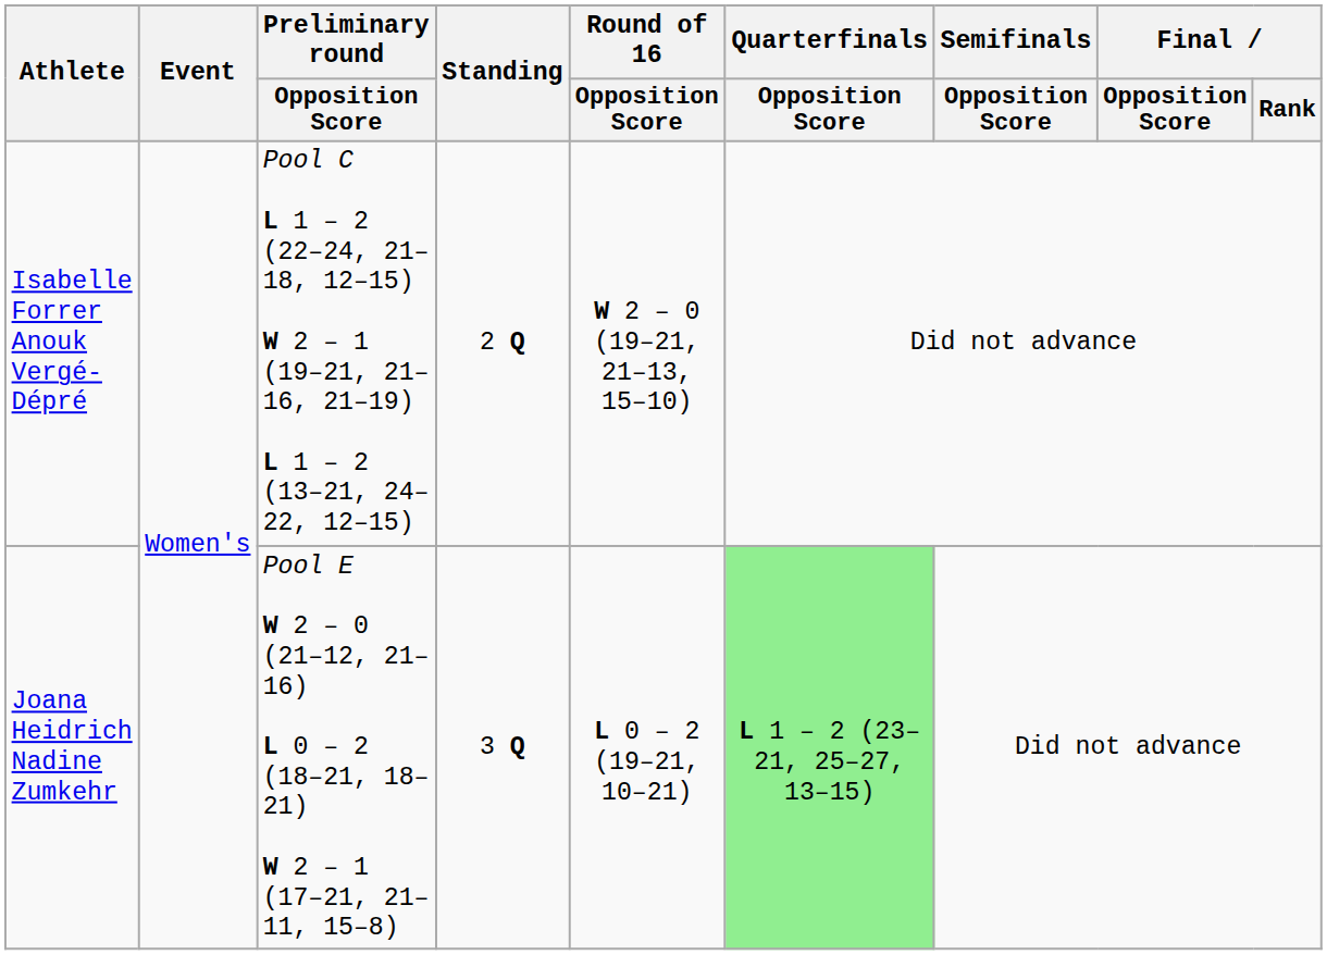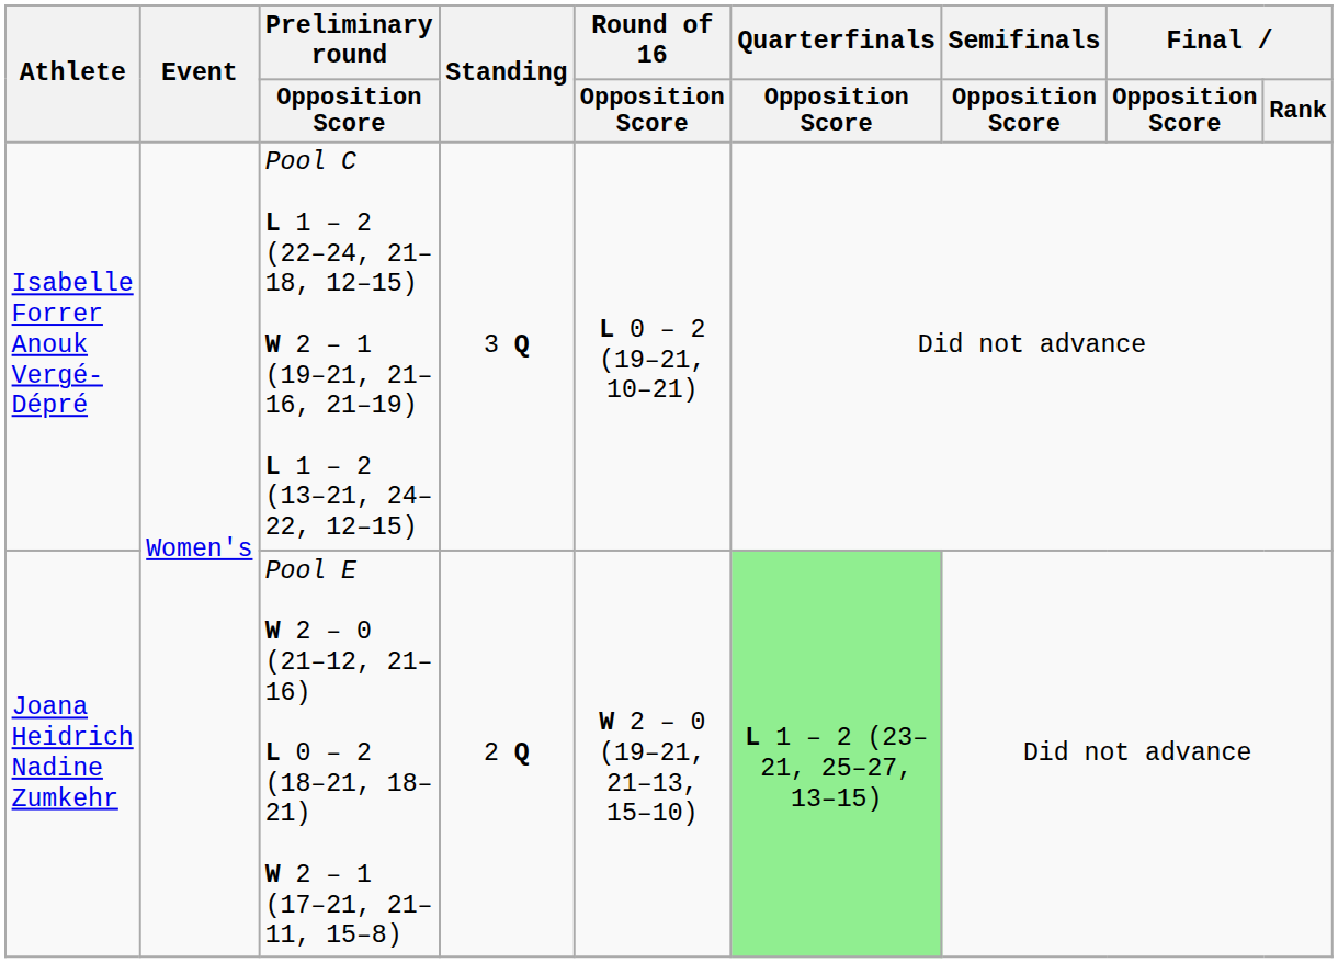Isabelle Forrer Anouk Vergé-Dépré | Standing: 2 Q -> 3 Q
Isabelle Forrer Anouk Vergé-Dépré | Round of 16 / Opposition Score: W 2 – 0 (19–21, 21–13, 15–10) -> L 0 – 2 (19–21, 10–21)
Joana Heidrich Nadine Zumkehr | Standing: 3 Q -> 2 Q
Joana Heidrich Nadine Zumkehr | Round of 16 / Opposition Score: L 0 – 2 (19–21, 10–21) -> W 2 – 0 (19–21, 21–13, 15–10)
